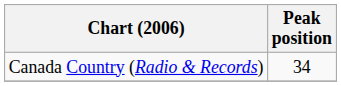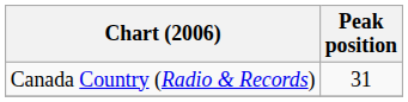Canada Country (Radio & Records) | Peak position: 34 -> 31
